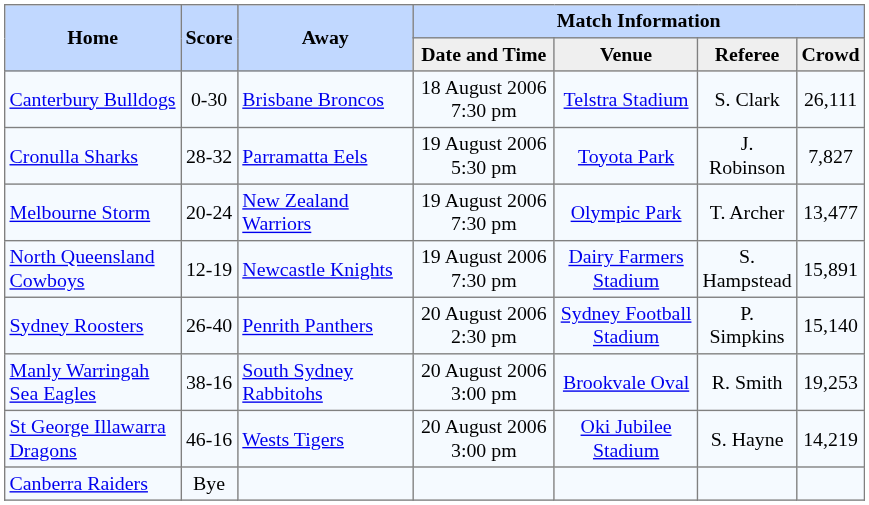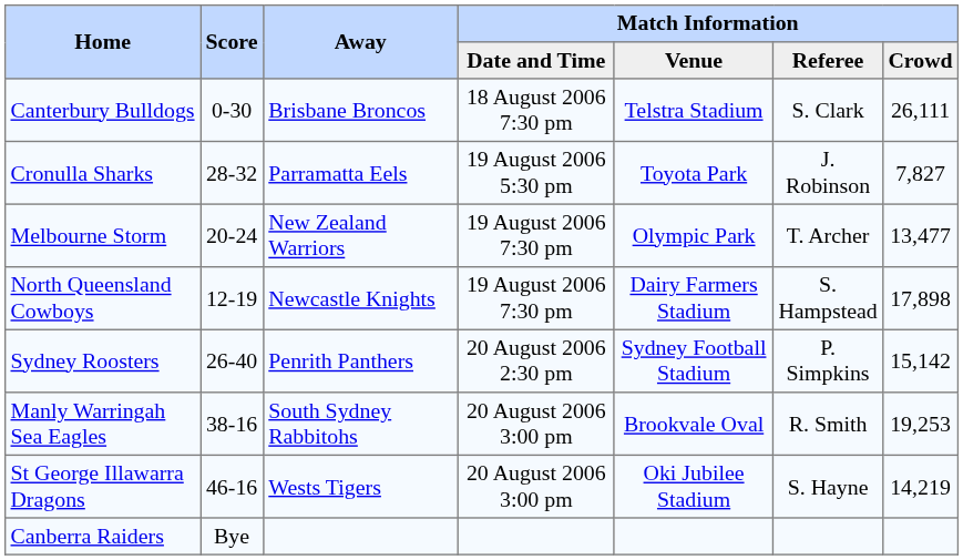North Queensland Cowboys | Match Information / Crowd: 15,891 -> 17,898
Sydney Roosters | Match Information / Crowd: 15,140 -> 15,142
